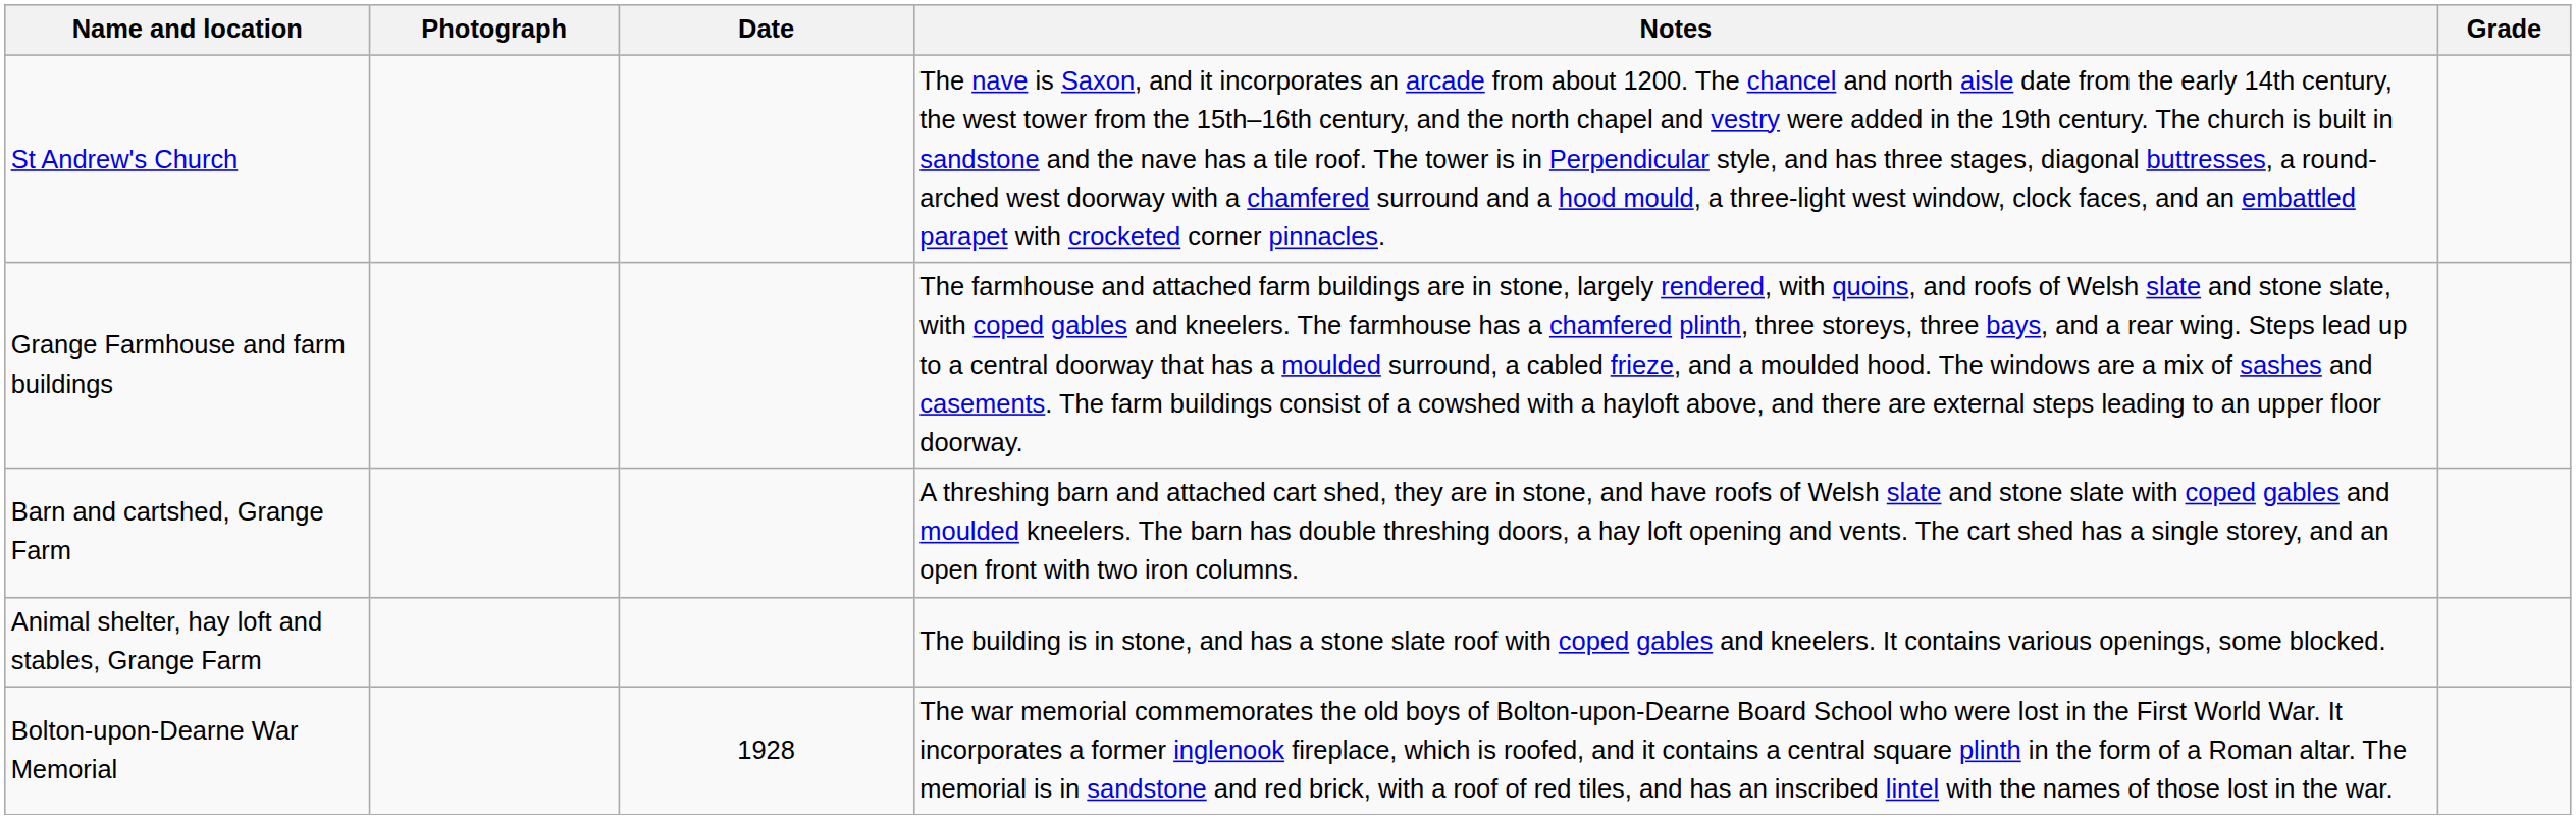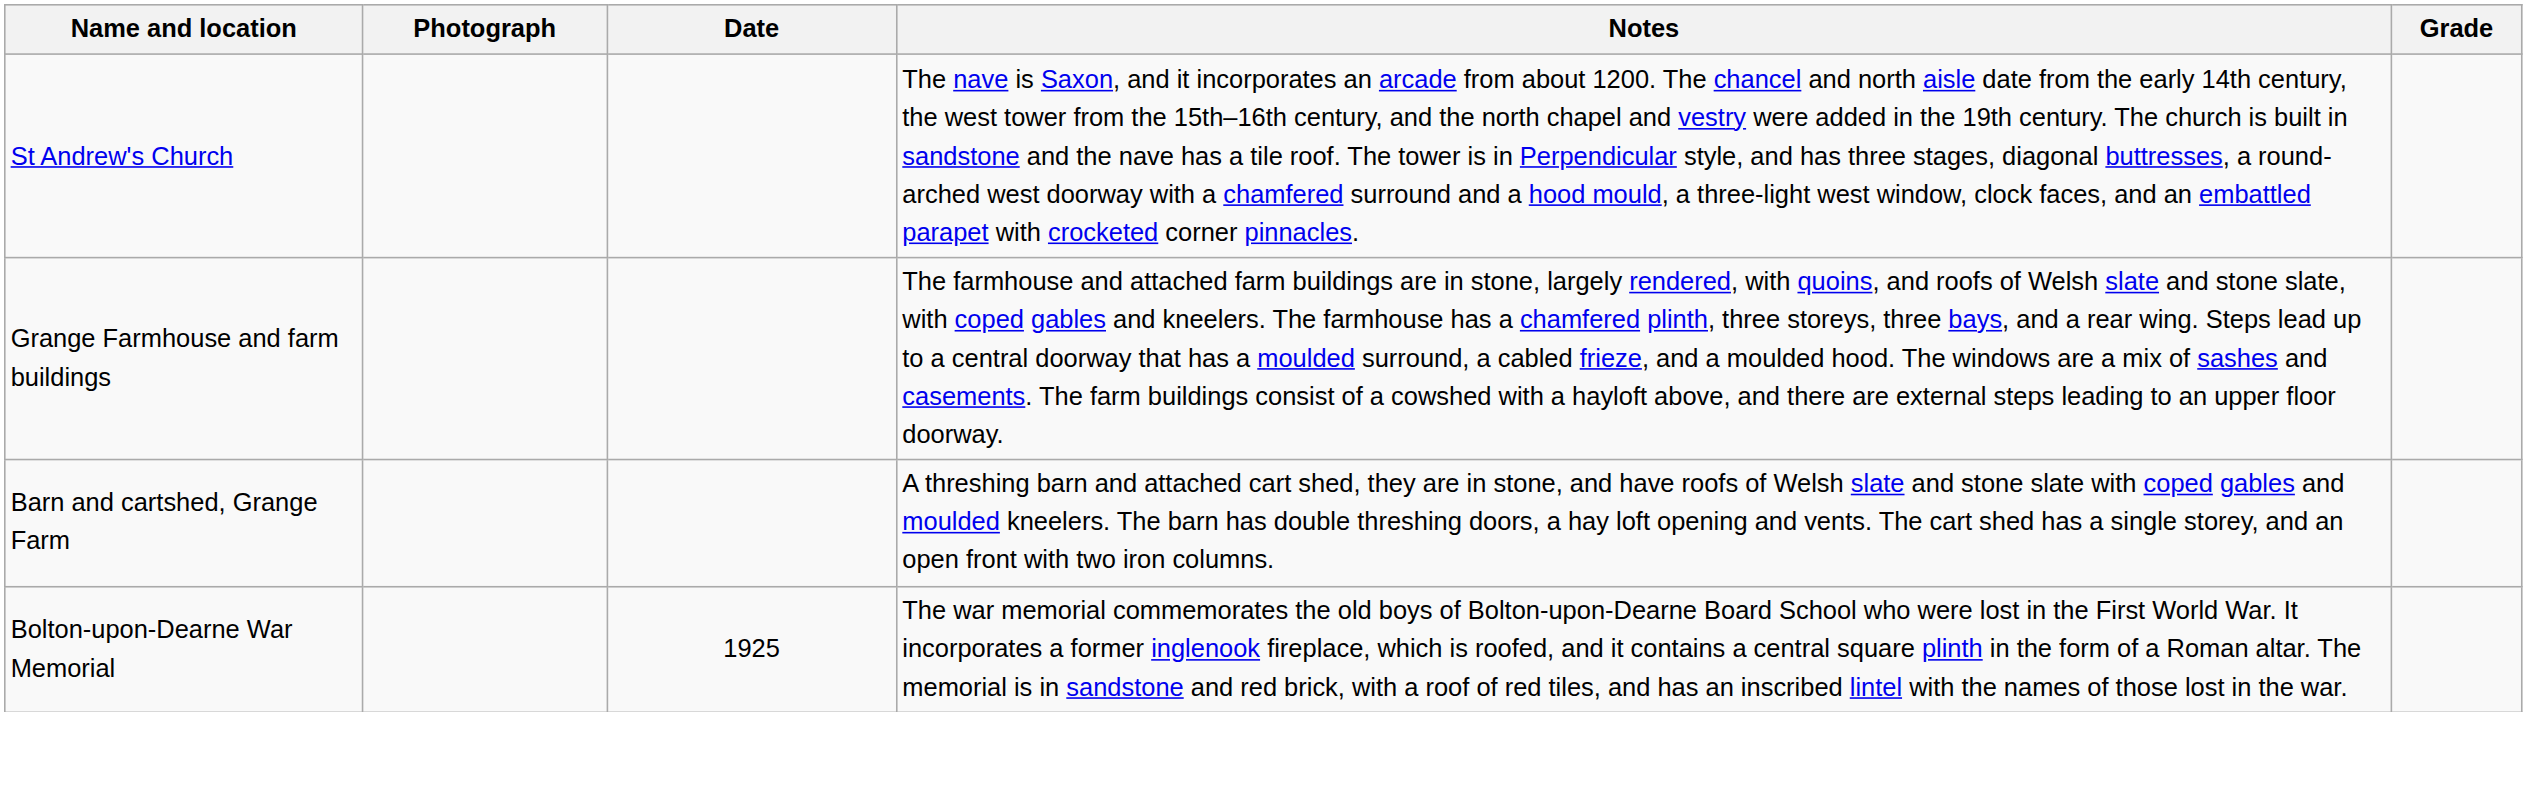- row: Animal shelter, hay loft and stables, Grange Farm | The building is in stone, and has a stone slate roof with coped gables and kneelers. It contains various openings, some blocked.
Bolton-upon-Dearne War Memorial | Date: 1928 -> 1925
